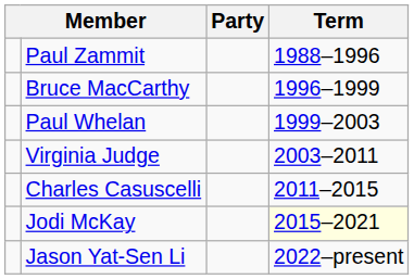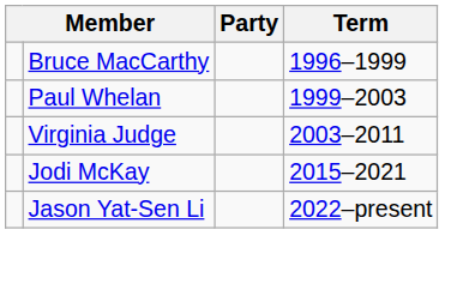- row: Paul Zammit | 1988–1996
- row: Charles Casuscelli | 2011–2015
Jodi McKay | Term: lightyellow background -> no background
